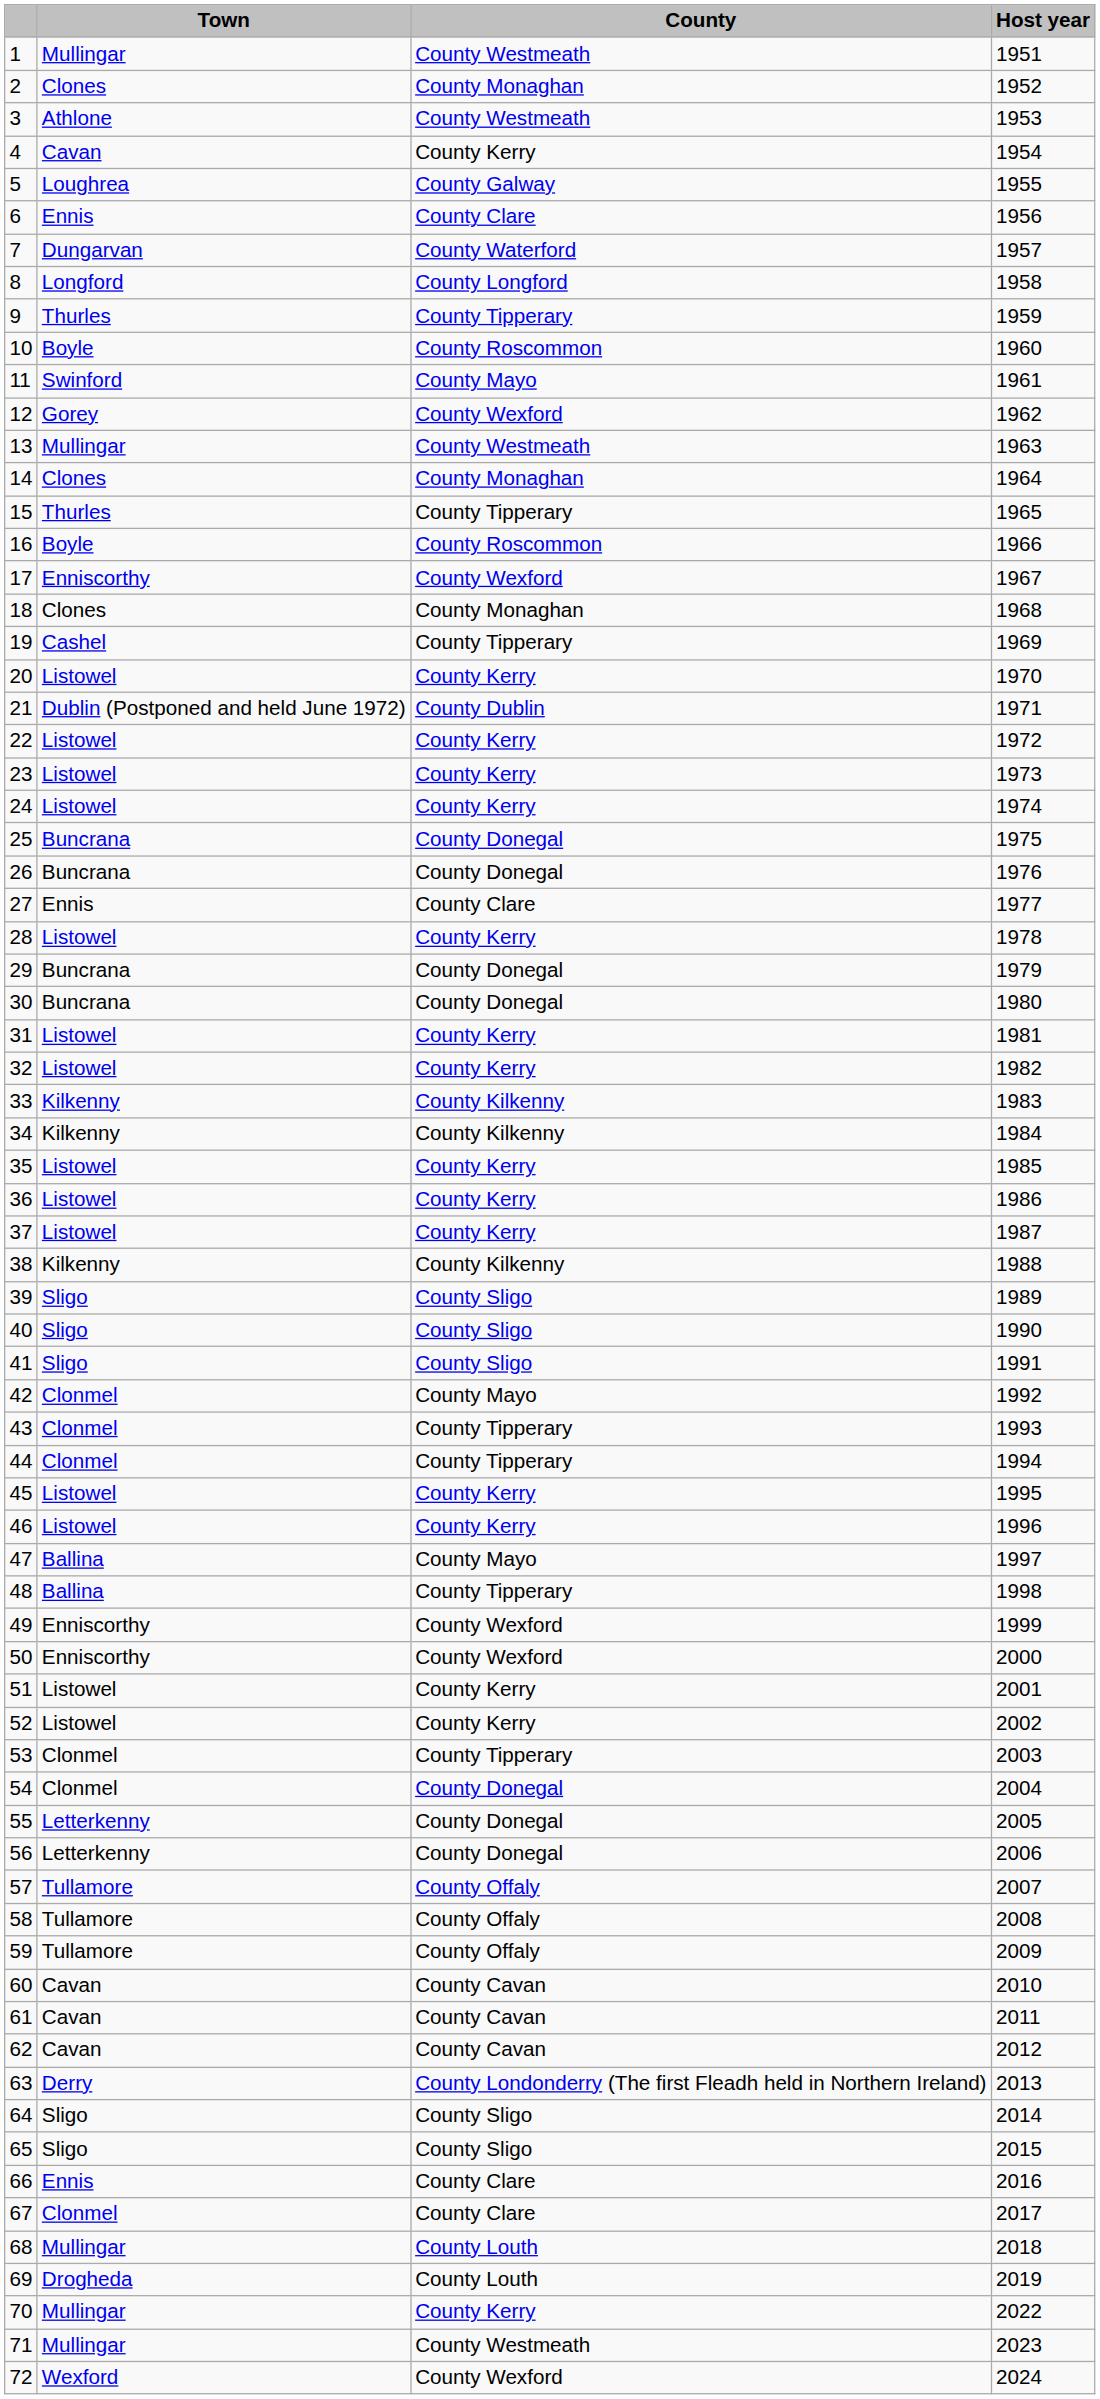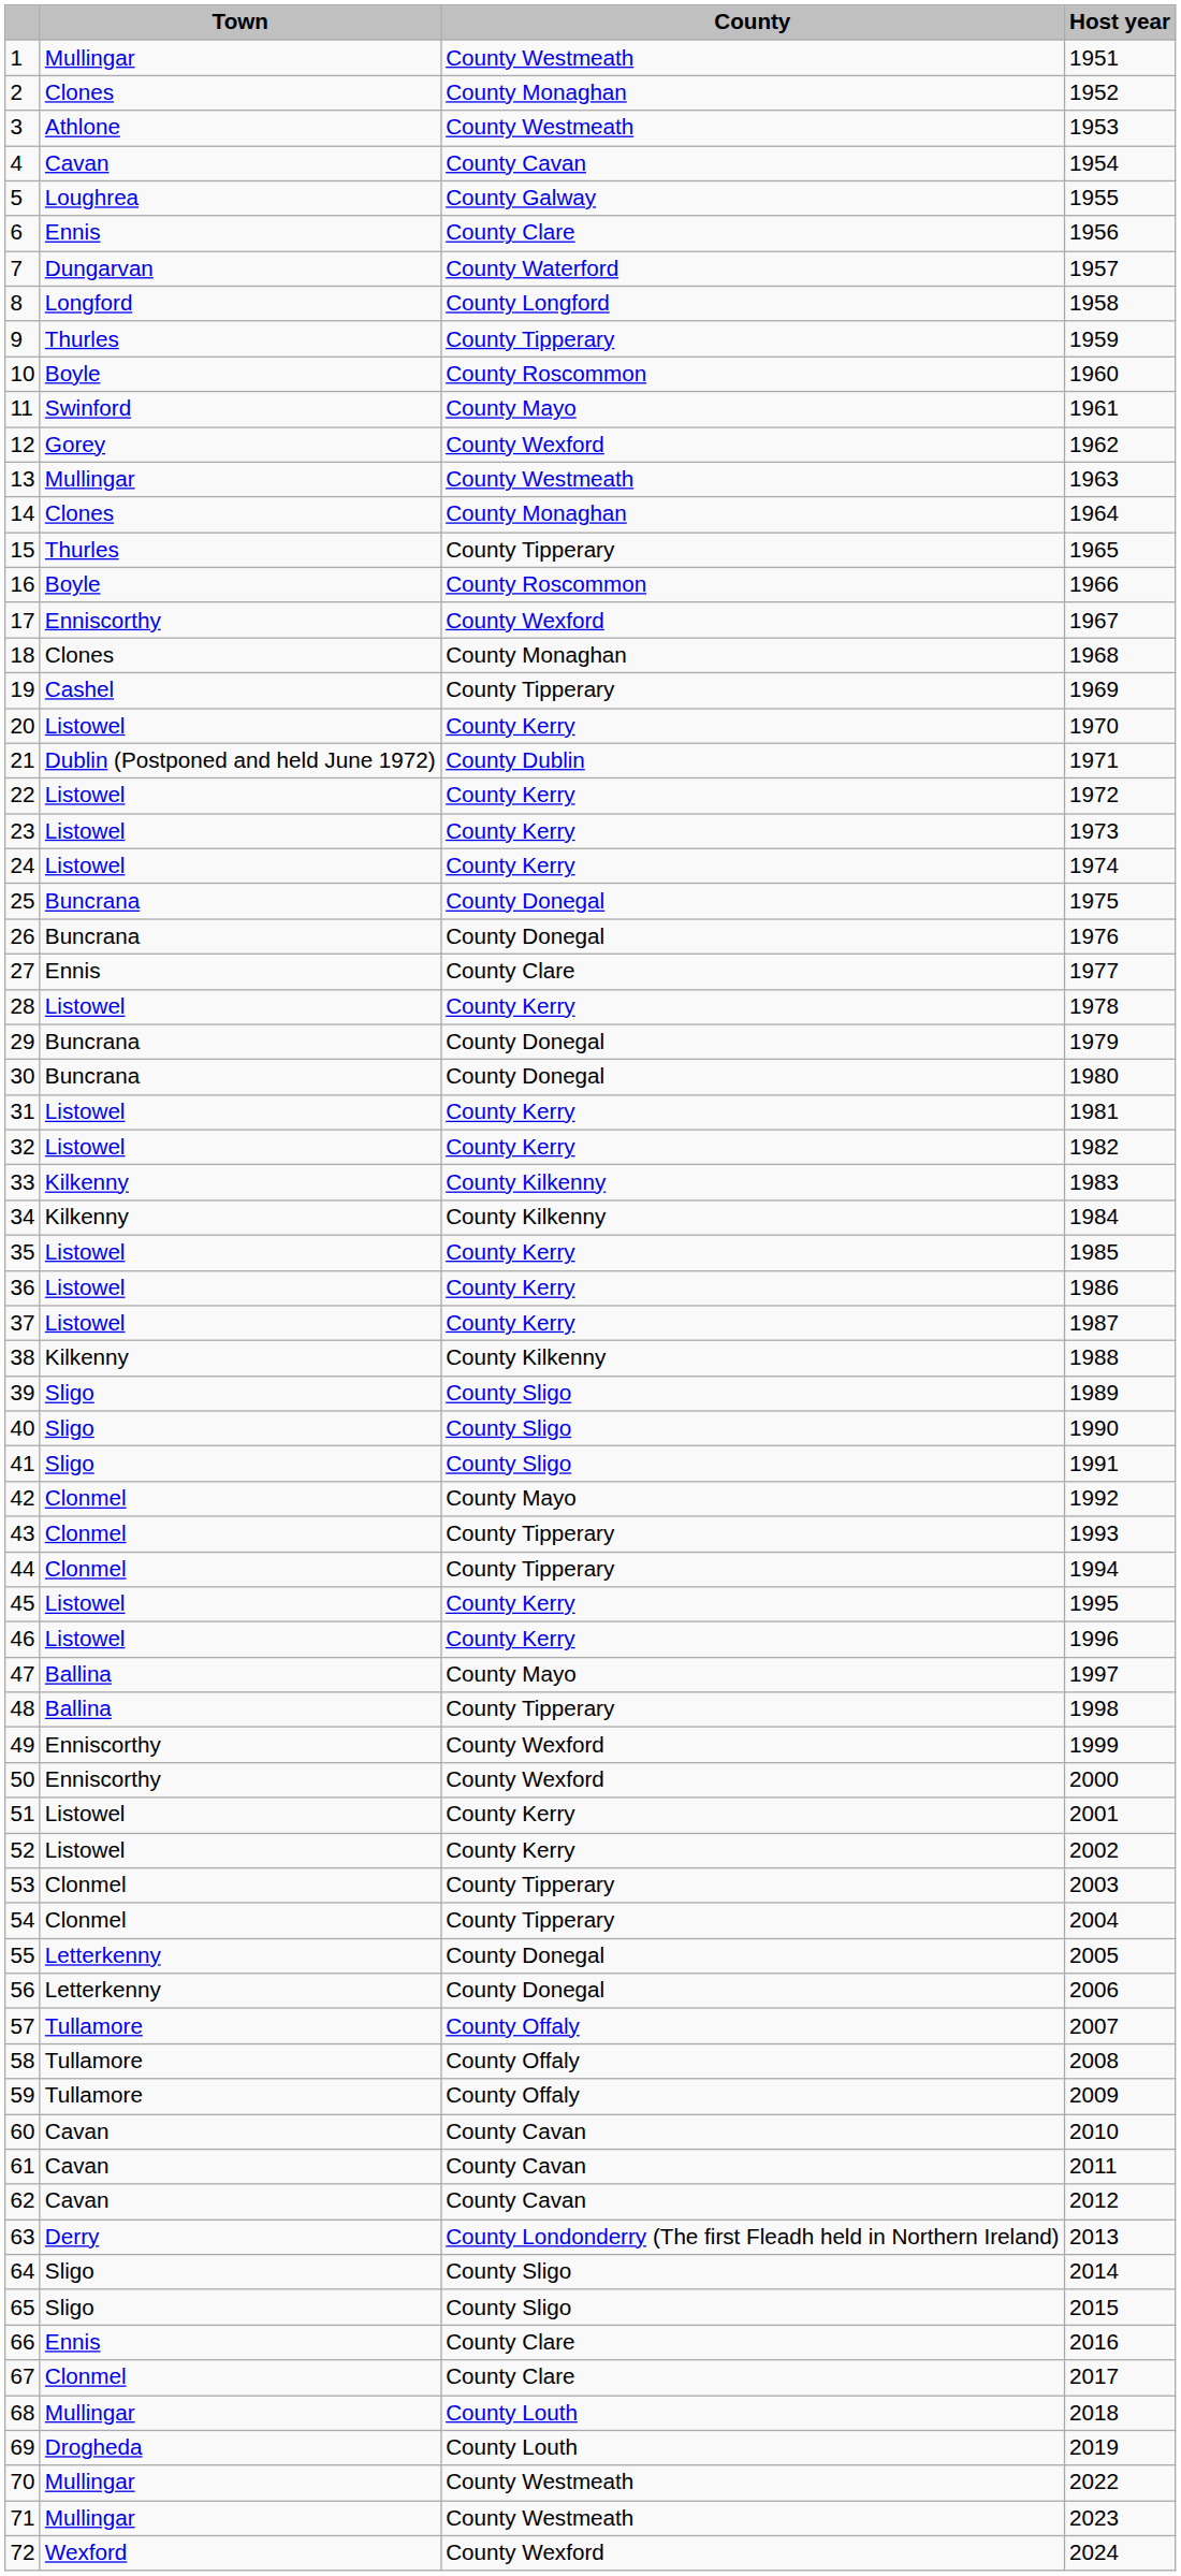4 | County: County Kerry -> County Cavan
54 | County: County Donegal -> County Tipperary
70 | County: County Kerry -> County Westmeath
